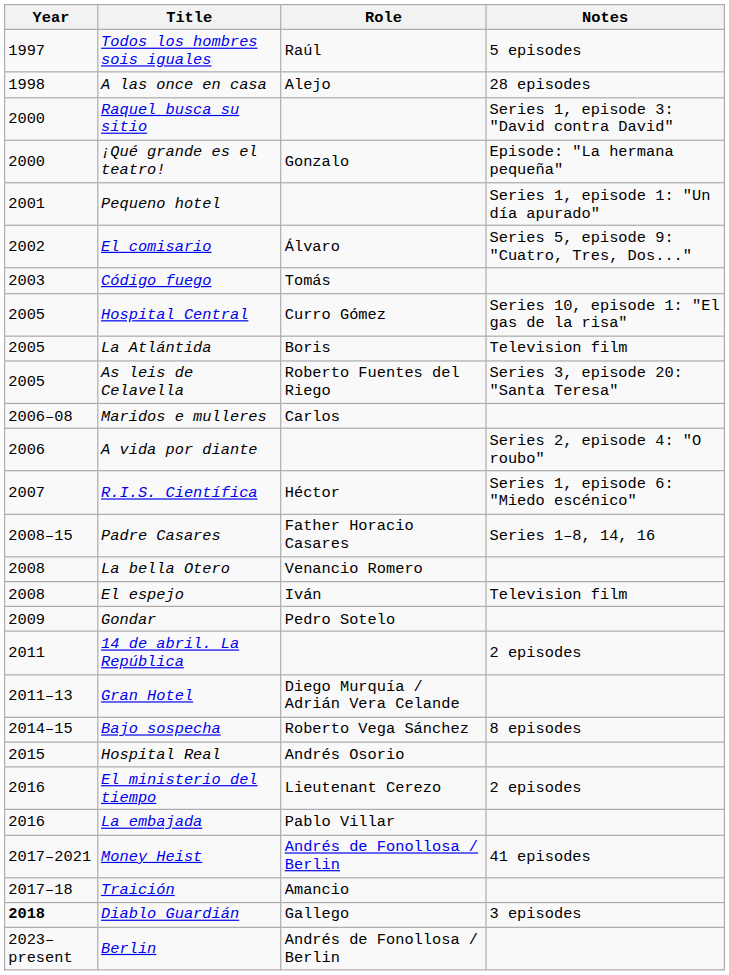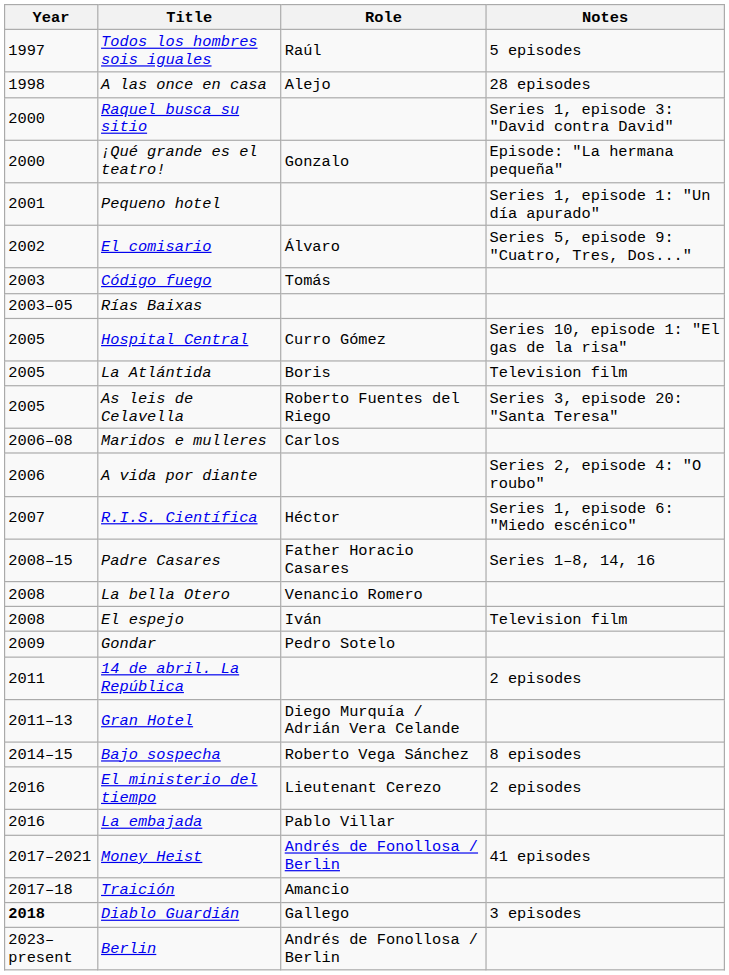+ row: 2003–05 | Rías Baixas
- row: 2015 | Hospital Real | Andrés Osorio
